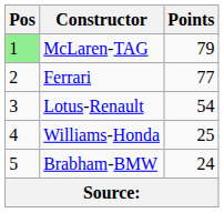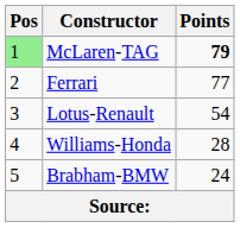McLaren-TAG | Points: normal -> bold
Williams-Honda | Points: 25 -> 28
